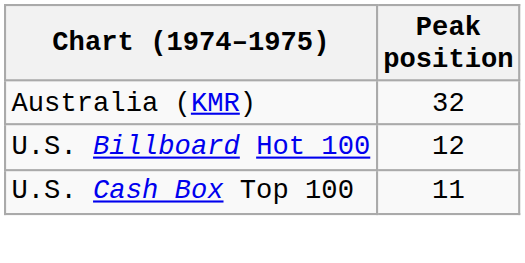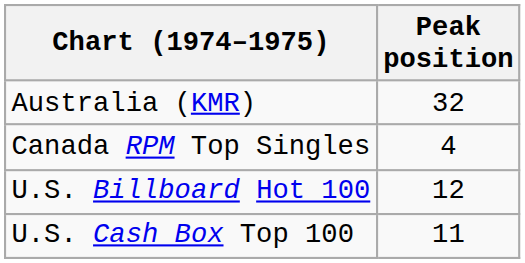+ row: Canada RPM Top Singles | 4
